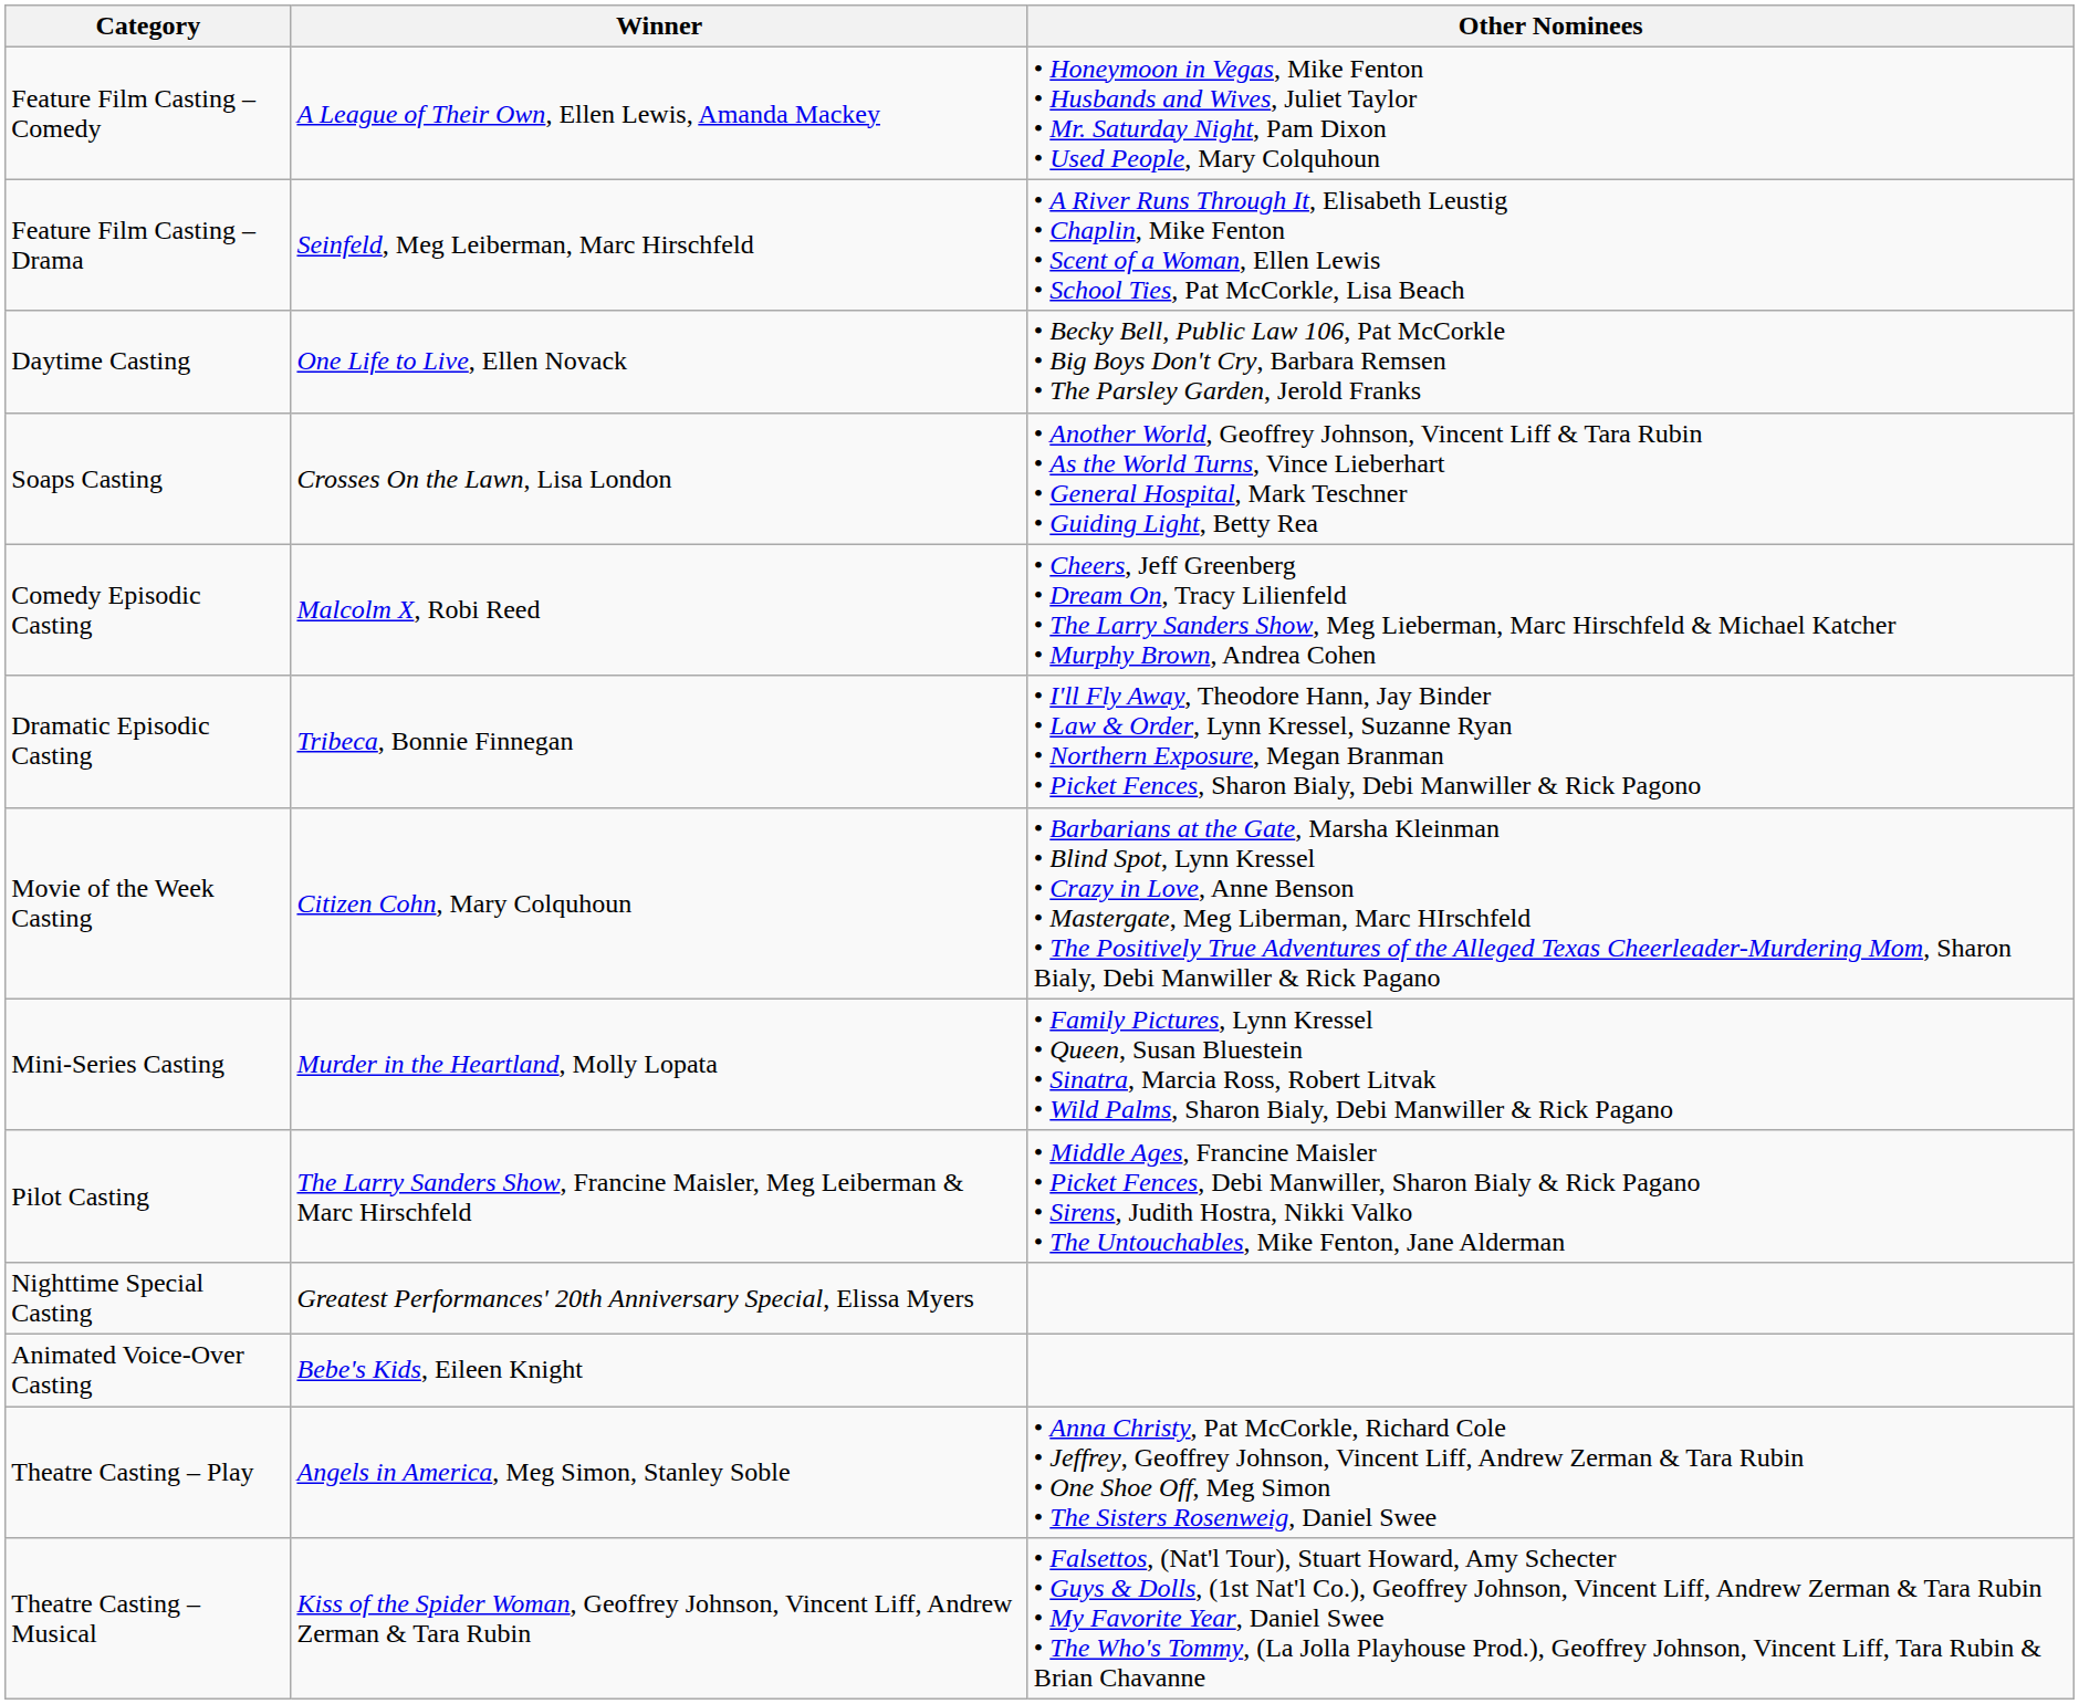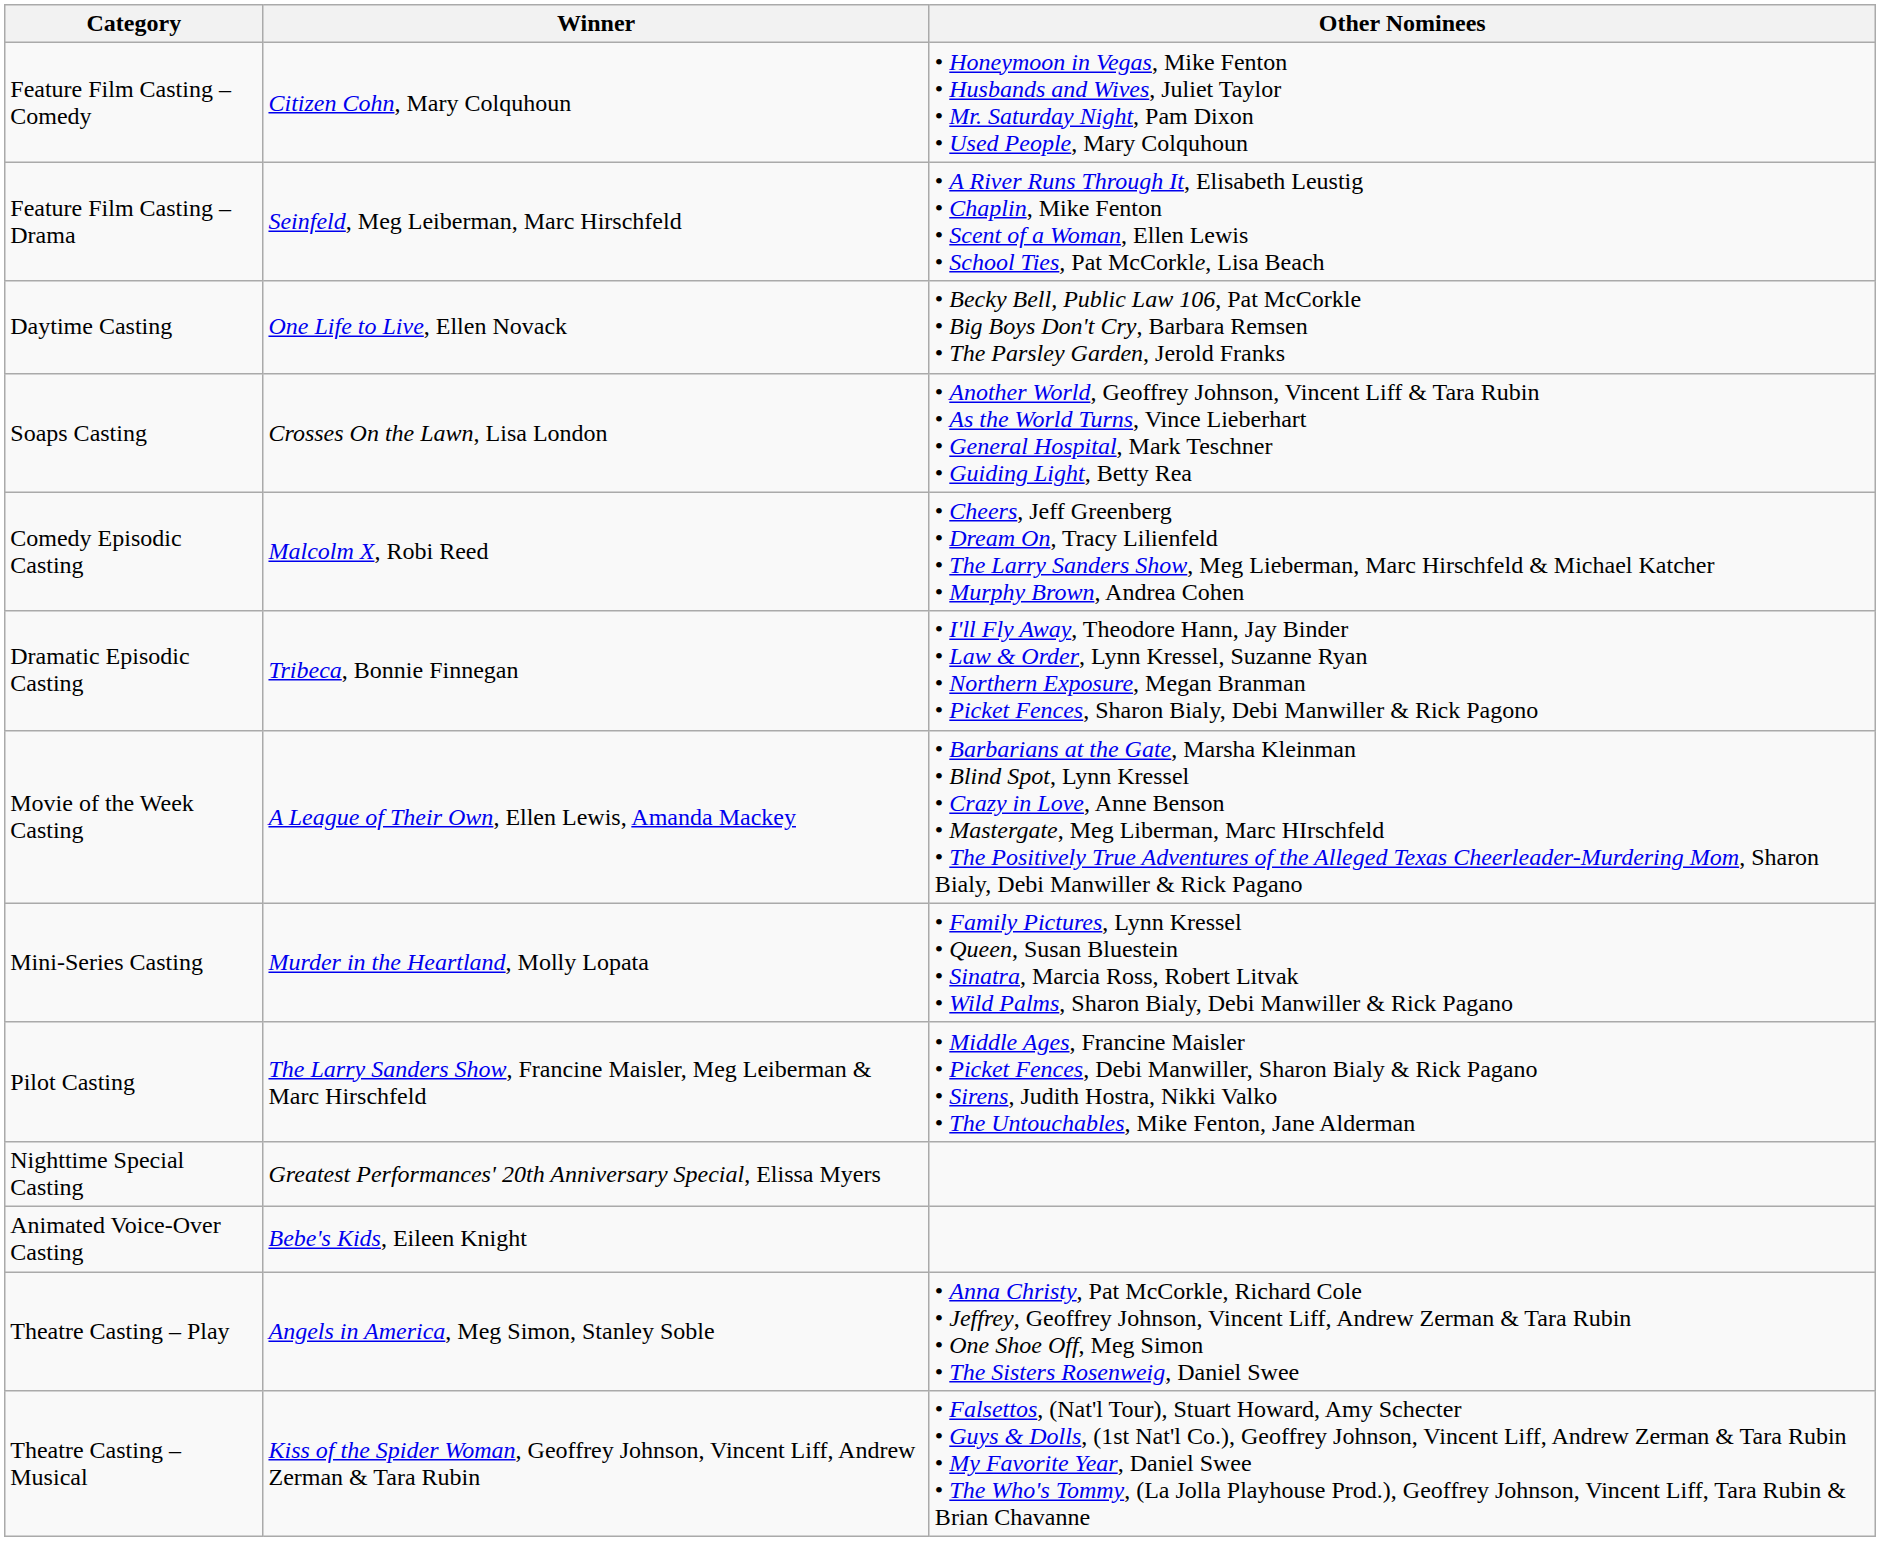Feature Film Casting – Comedy | Winner: A League of Their Own, Ellen Lewis, Amanda Mackey -> Citizen Cohn, Mary Colquhoun
Movie of the Week Casting | Winner: Citizen Cohn, Mary Colquhoun -> A League of Their Own, Ellen Lewis, Amanda Mackey
